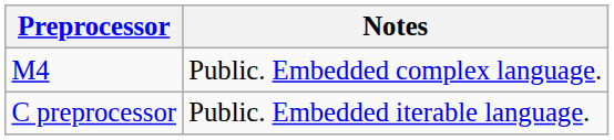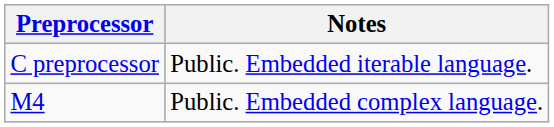rows swapped: C preprocessor <-> M4
